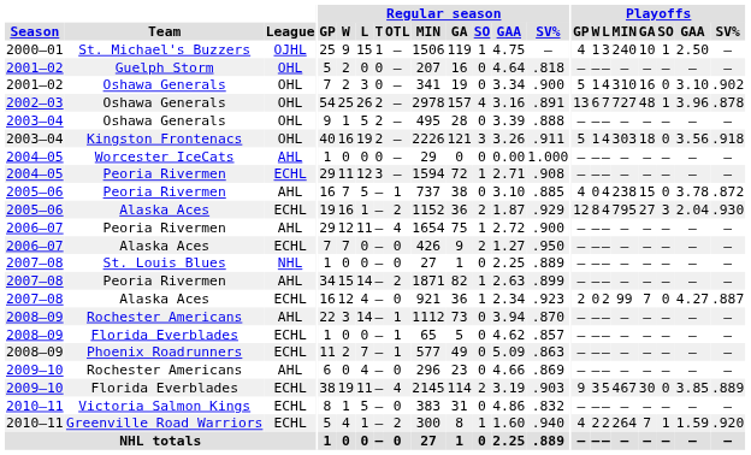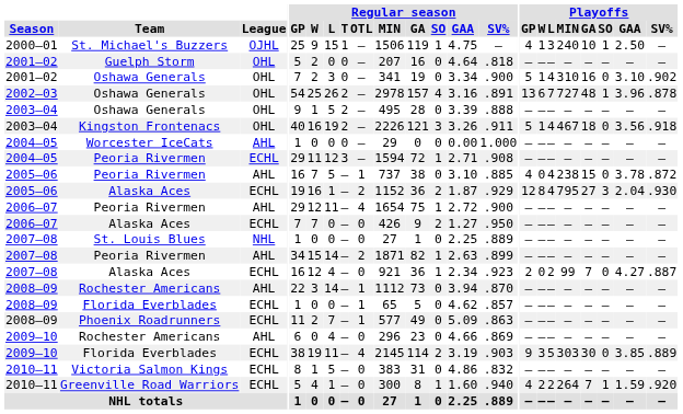Kingston Frontenacs | Playoffs / MIN: 303 -> 467
2009–10 / Florida Everblades | Playoffs / MIN: 467 -> 303
Greenville Road Warriors | Regular season / OTL: 2 -> 0
